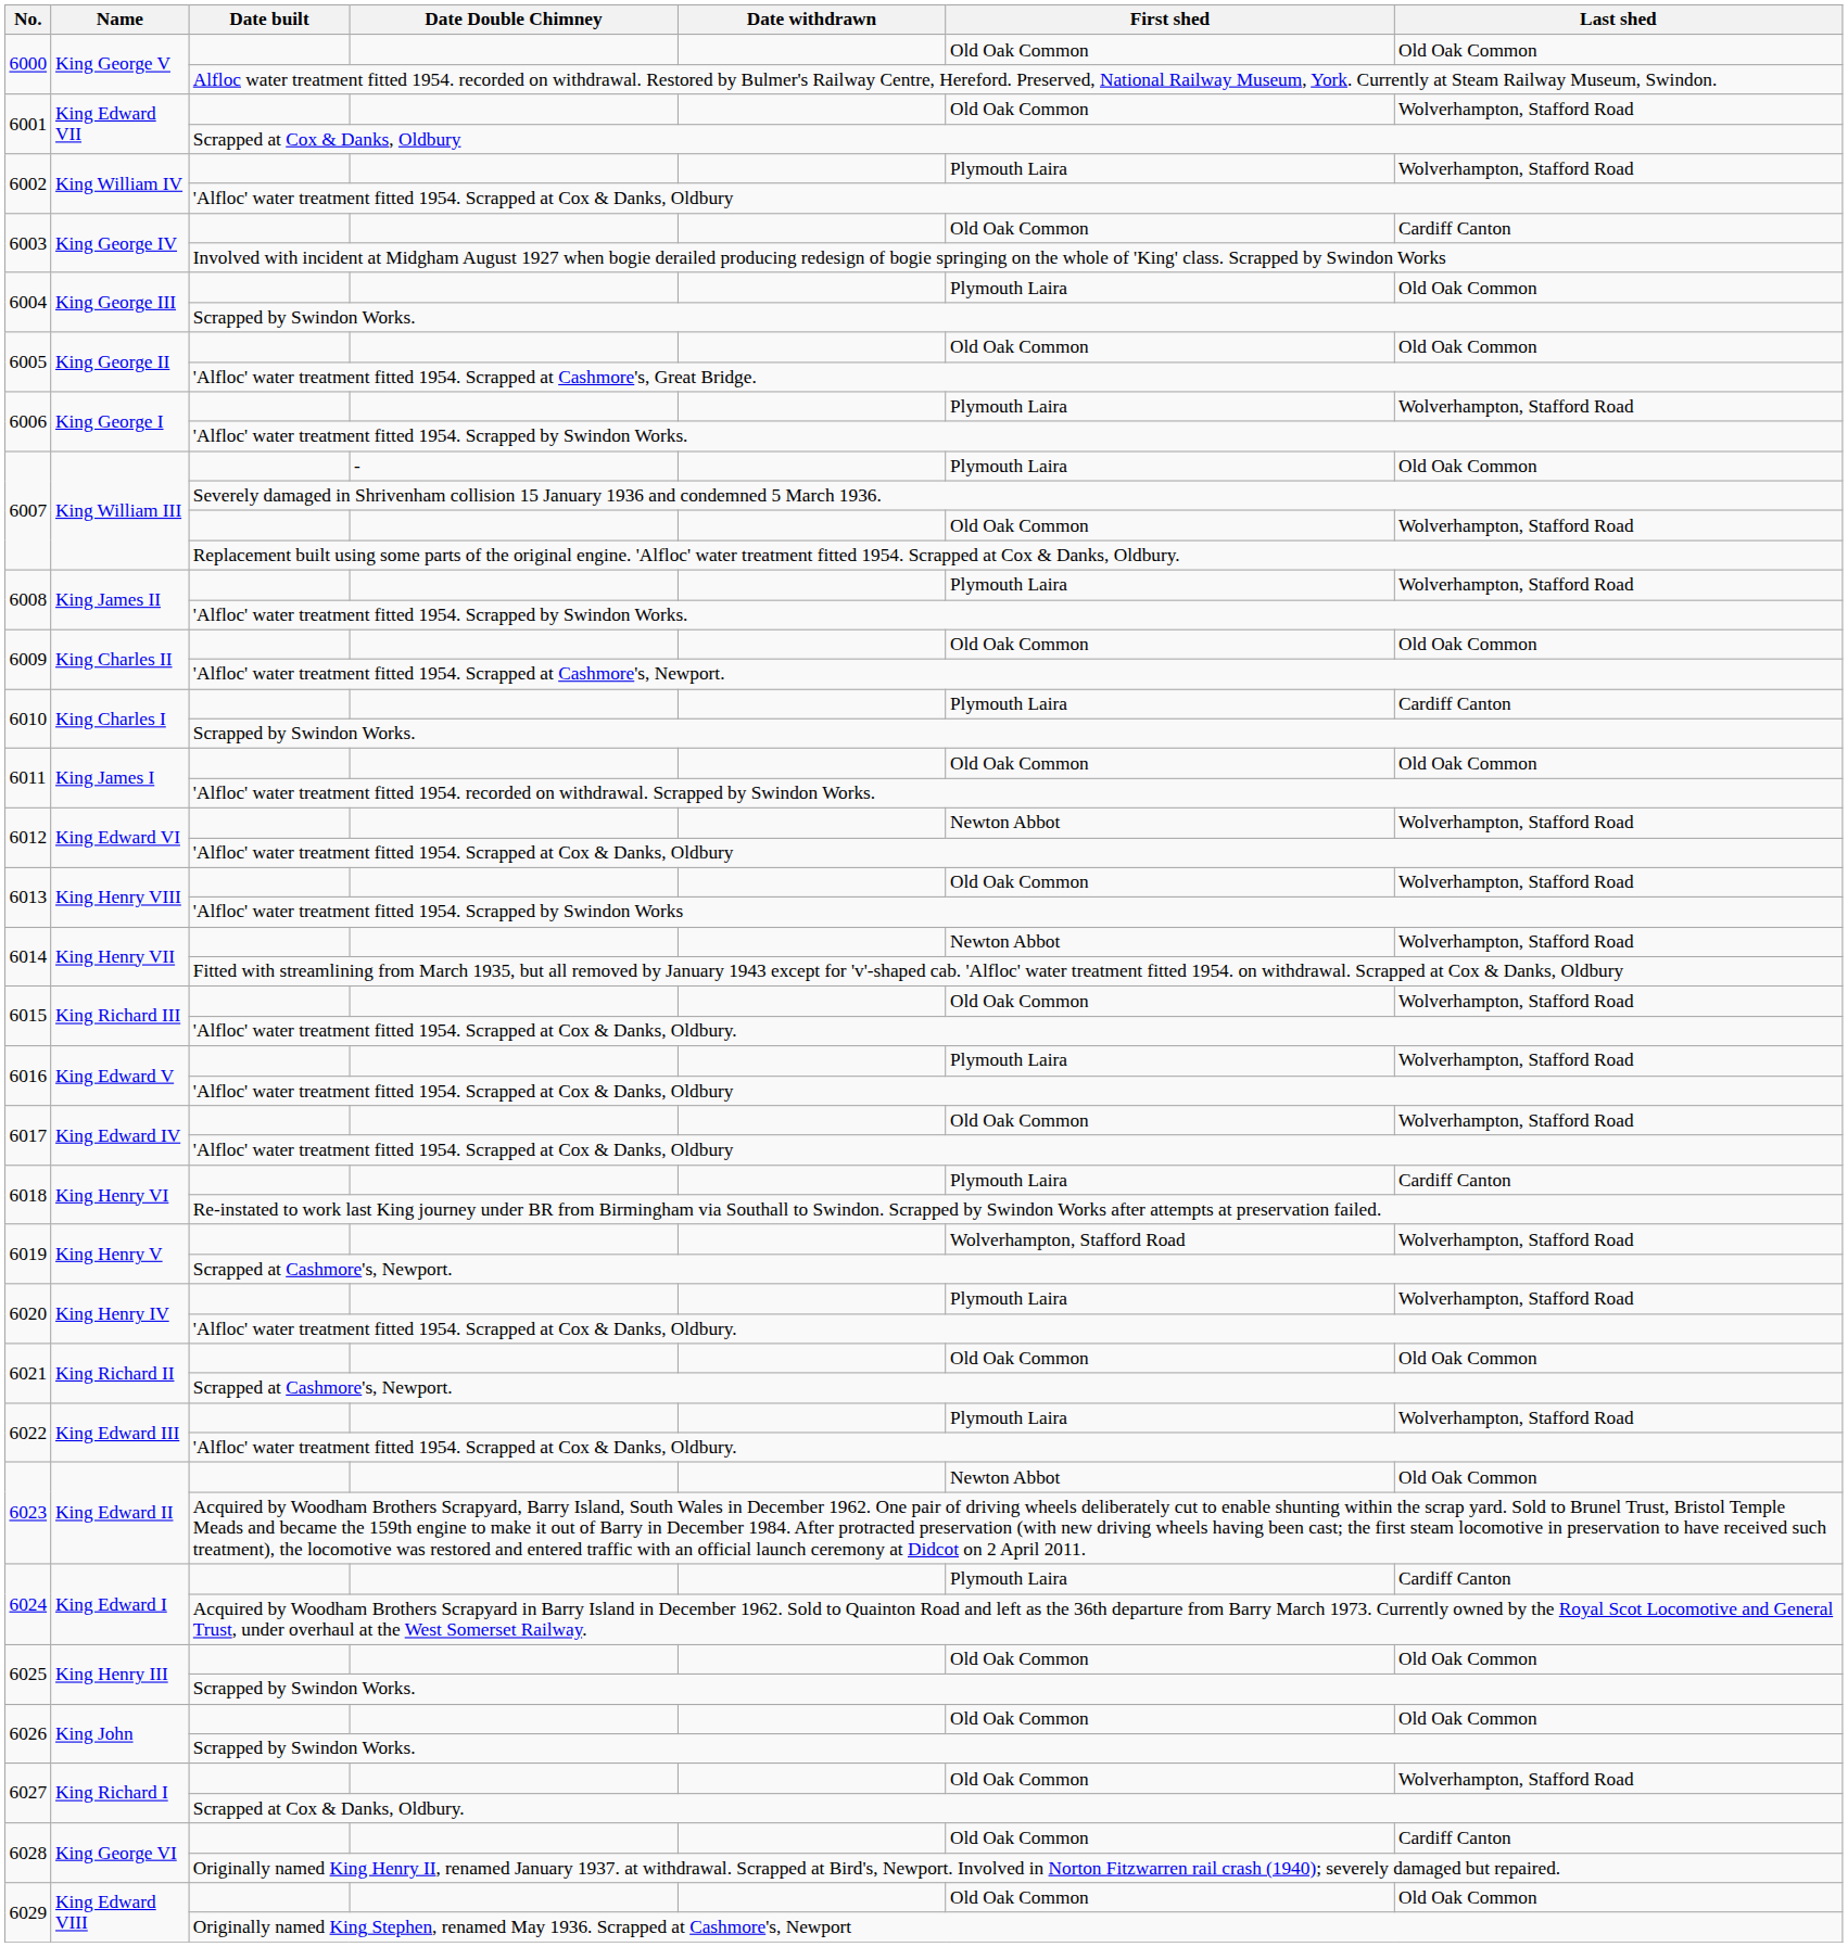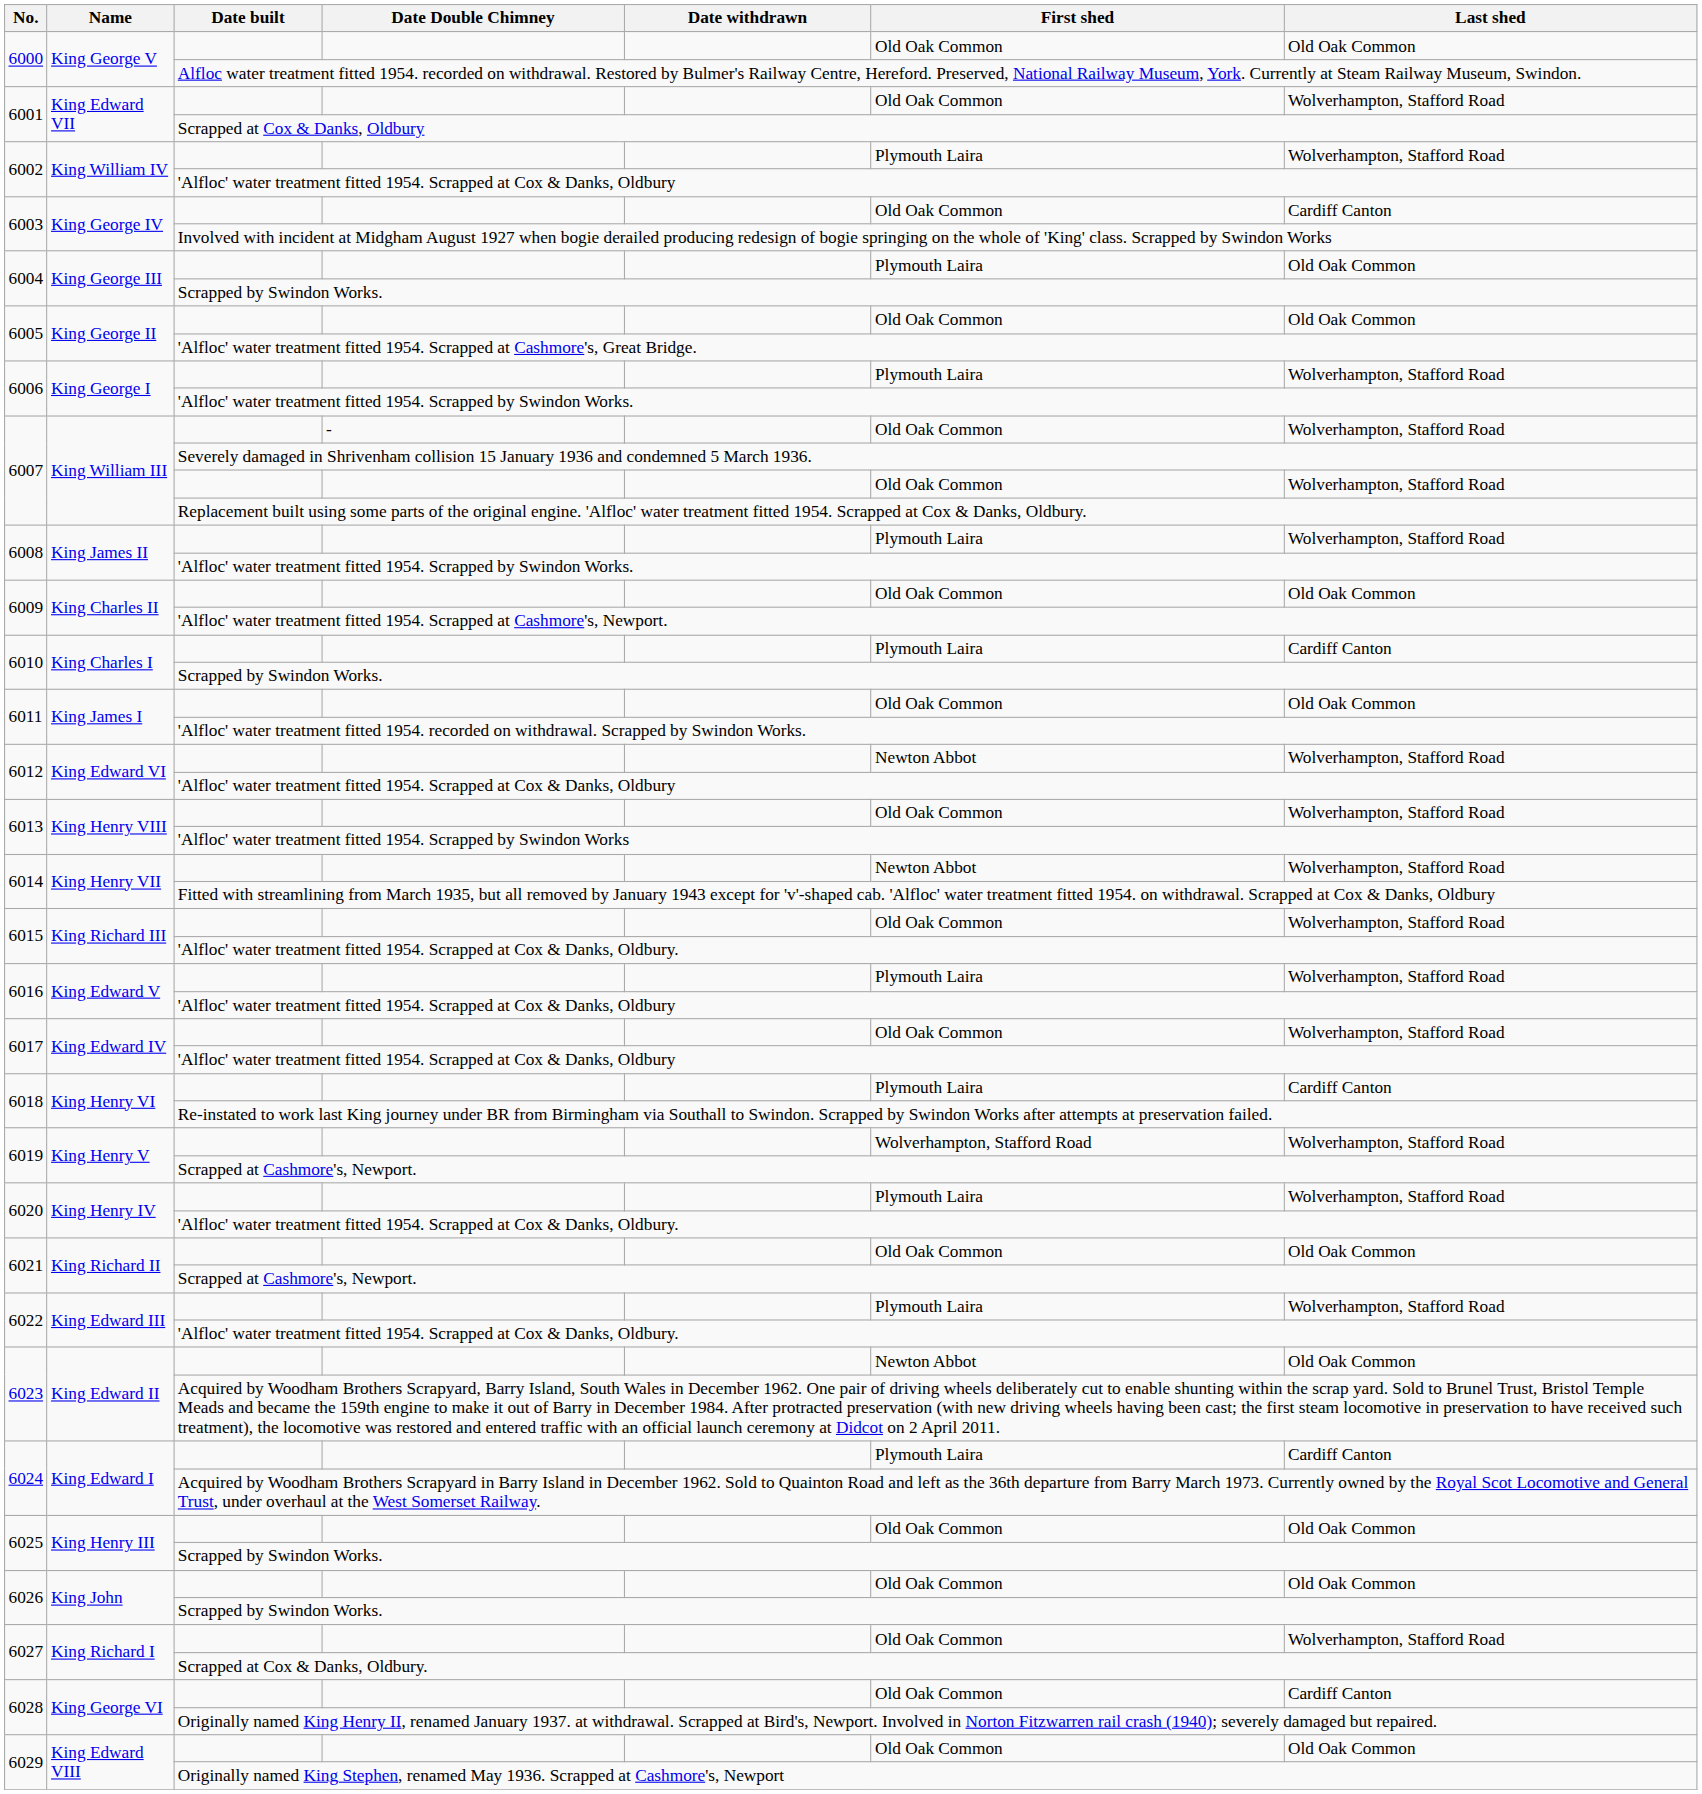6007 / - | First shed: Plymouth Laira -> Old Oak Common
6007 / - | Last shed: Old Oak Common -> Wolverhampton, Stafford Road
